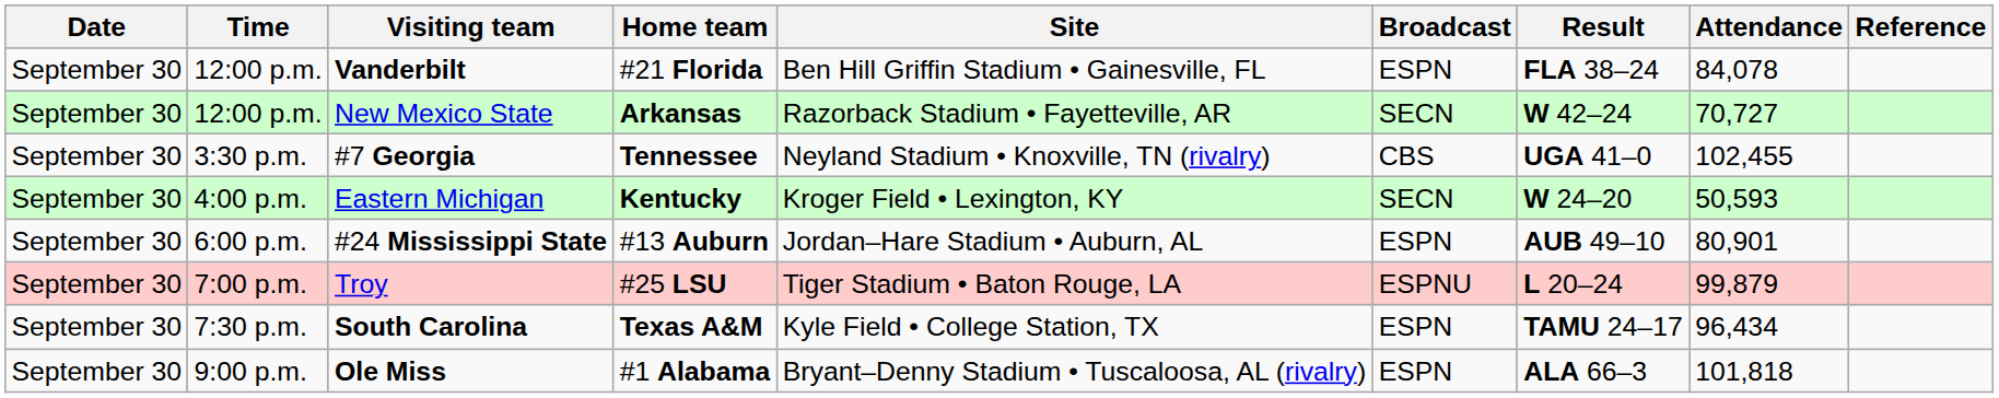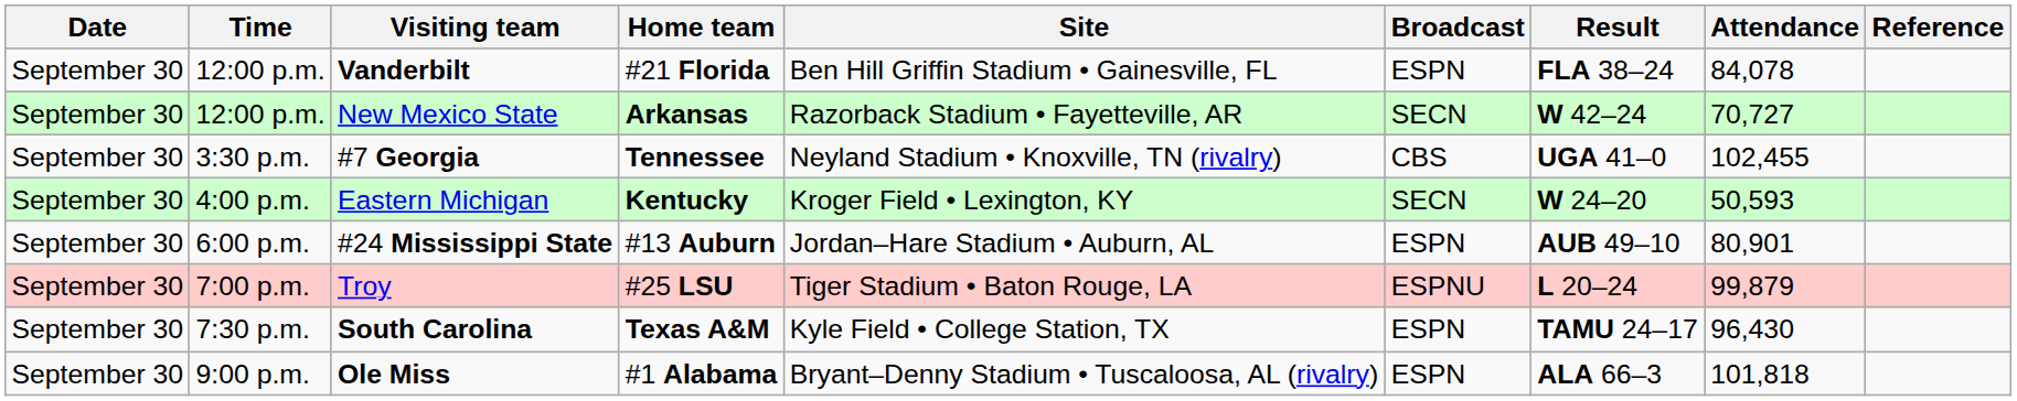South Carolina | Attendance: 96,434 -> 96,430
